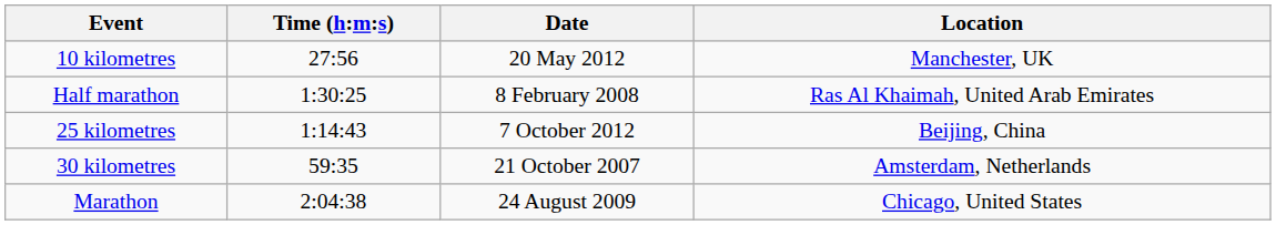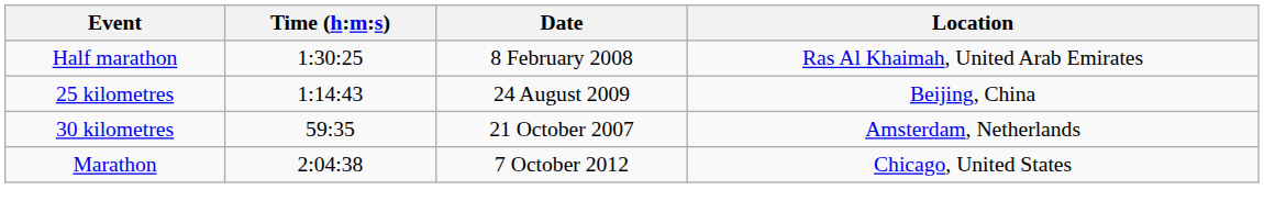- row: 10 kilometres | 27:56 | 20 May 2012 | Manchester, UK
25 kilometres | Date: 7 October 2012 -> 24 August 2009
Marathon | Date: 24 August 2009 -> 7 October 2012
